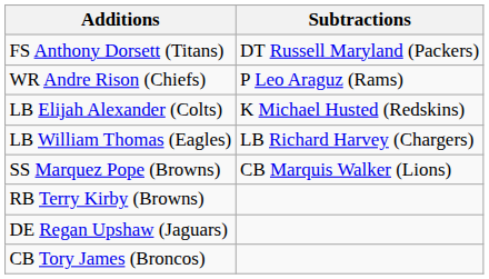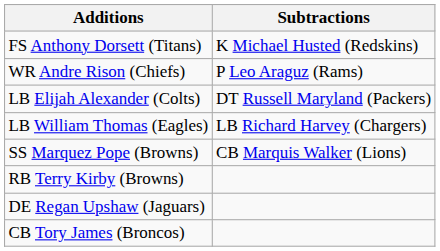FS Anthony Dorsett (Titans) | Subtractions: DT Russell Maryland (Packers) -> K Michael Husted (Redskins)
LB Elijah Alexander (Colts) | Subtractions: K Michael Husted (Redskins) -> DT Russell Maryland (Packers)
